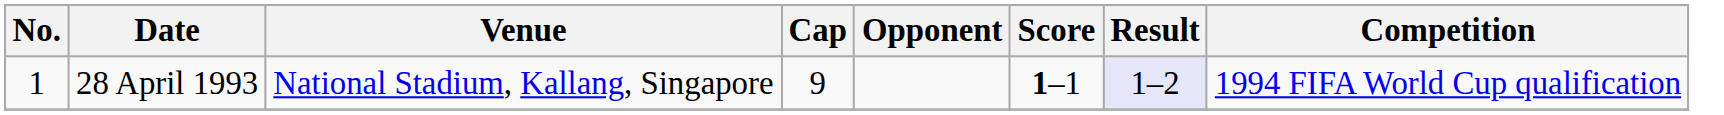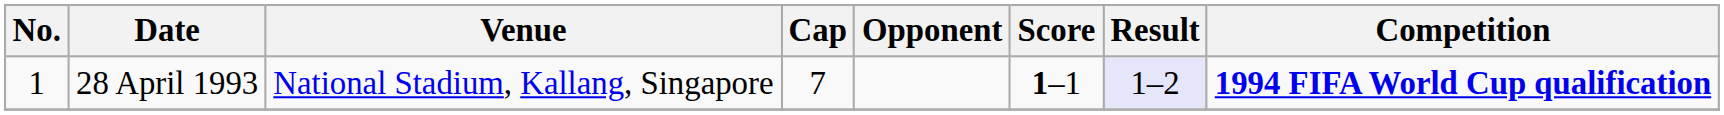28 April 1993 | Cap: 9 -> 7
28 April 1993 | Competition: normal -> bold
